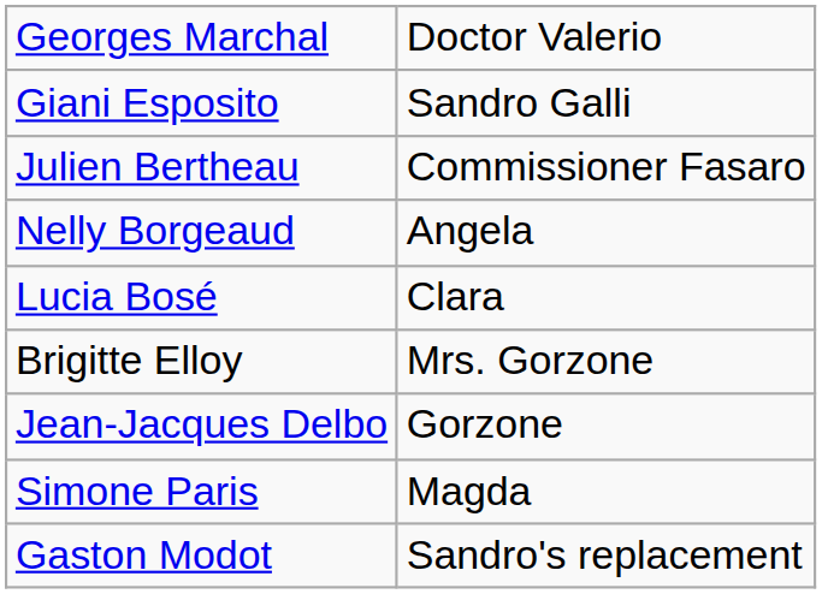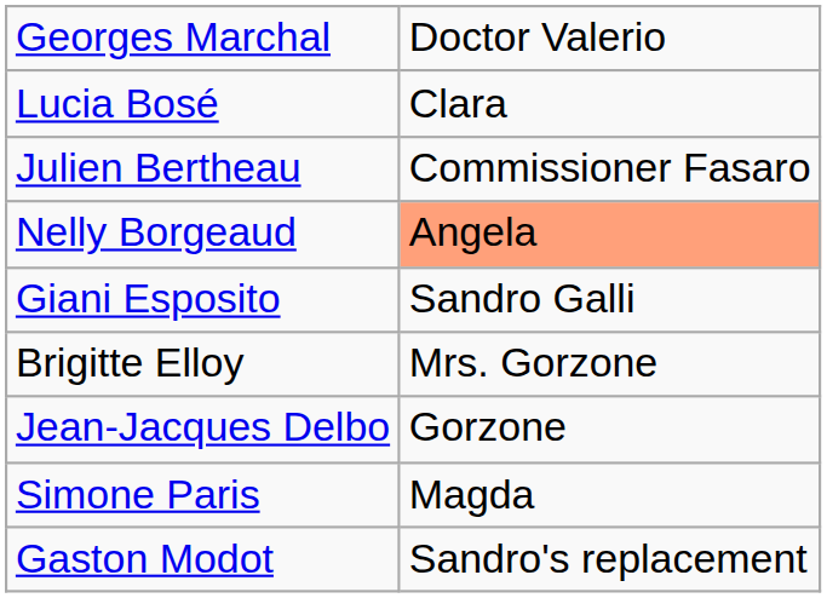rows swapped: Lucia Bosé <-> Giani Esposito
Nelly Borgeaud | column 2: no background -> lightsalmon background
